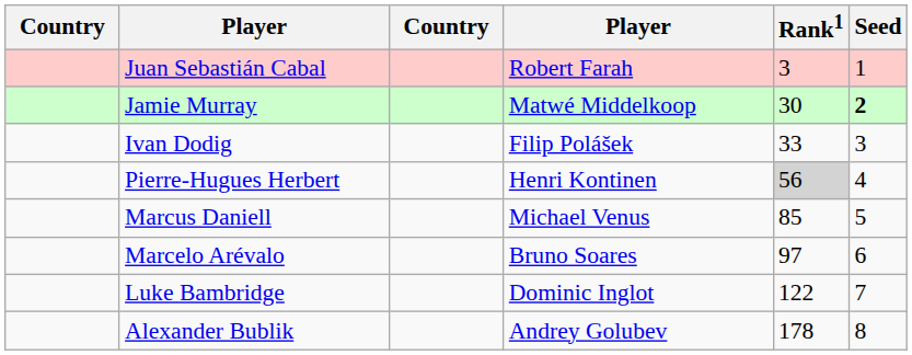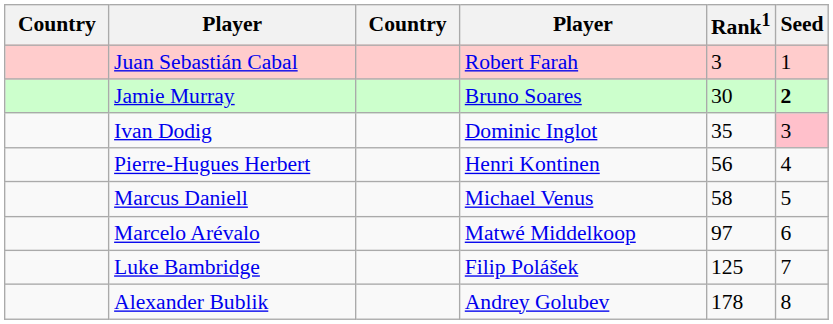Jamie Murray | column 4: Matwé Middelkoop -> Bruno Soares
Ivan Dodig | column 4: Filip Polášek -> Dominic Inglot
Ivan Dodig | Rank1: 33 -> 35
Ivan Dodig | Seed: no background -> pink background
Pierre-Hugues Herbert | Rank1: lightgrey background -> no background
Marcus Daniell | Rank1: 85 -> 58
Marcelo Arévalo | column 4: Bruno Soares -> Matwé Middelkoop
Luke Bambridge | column 4: Dominic Inglot -> Filip Polášek
Luke Bambridge | Rank1: 122 -> 125
